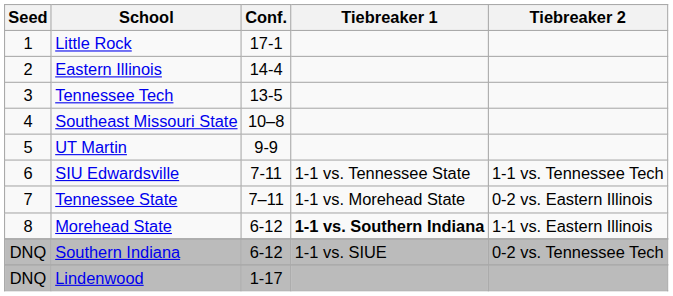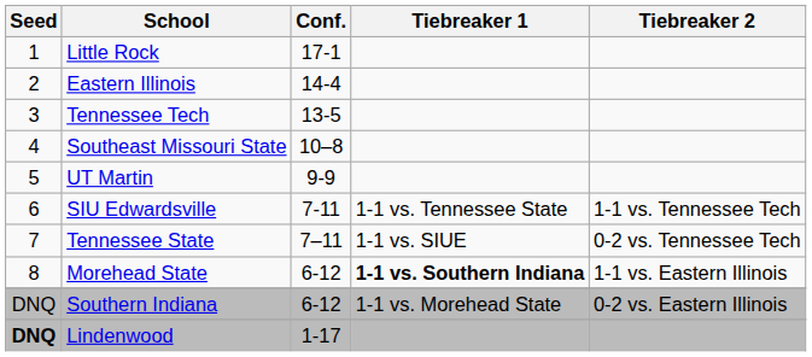Tennessee State | Tiebreaker 1: 1-1 vs. Morehead State -> 1-1 vs. SIUE
Tennessee State | Tiebreaker 2: 0-2 vs. Eastern Illinois -> 0-2 vs. Tennessee Tech
Southern Indiana | Tiebreaker 1: 1-1 vs. SIUE -> 1-1 vs. Morehead State
Southern Indiana | Tiebreaker 2: 0-2 vs. Tennessee Tech -> 0-2 vs. Eastern Illinois
Lindenwood | Seed: normal -> bold
